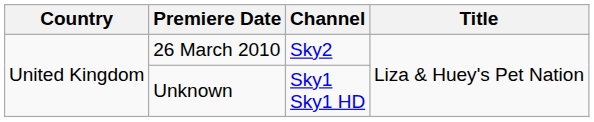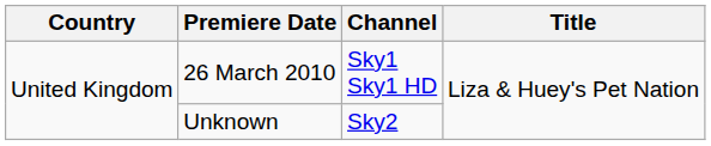26 March 2010 | Channel: Sky2 -> Sky1 Sky1 HD
Unknown | Channel: Sky1 Sky1 HD -> Sky2
